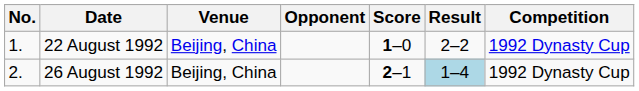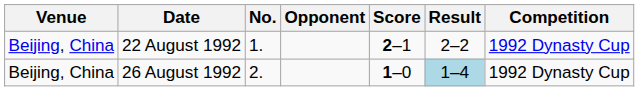columns swapped: No. <-> Venue
22 August 1992 | Score: 1–0 -> 2–1
26 August 1992 | Score: 2–1 -> 1–0
